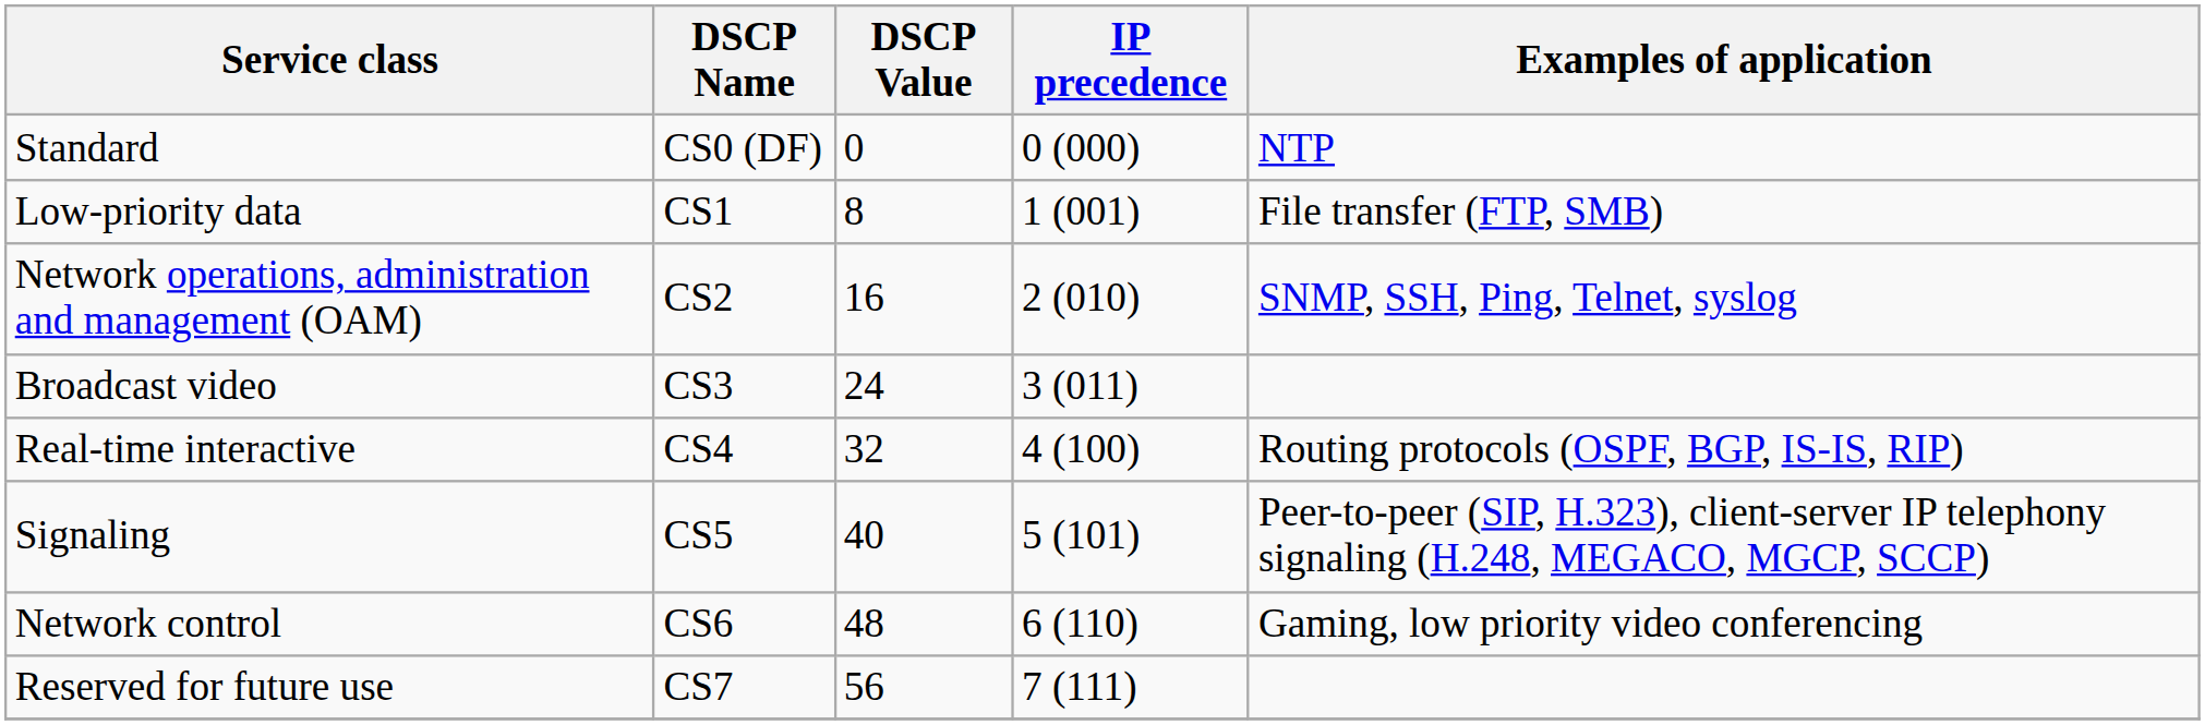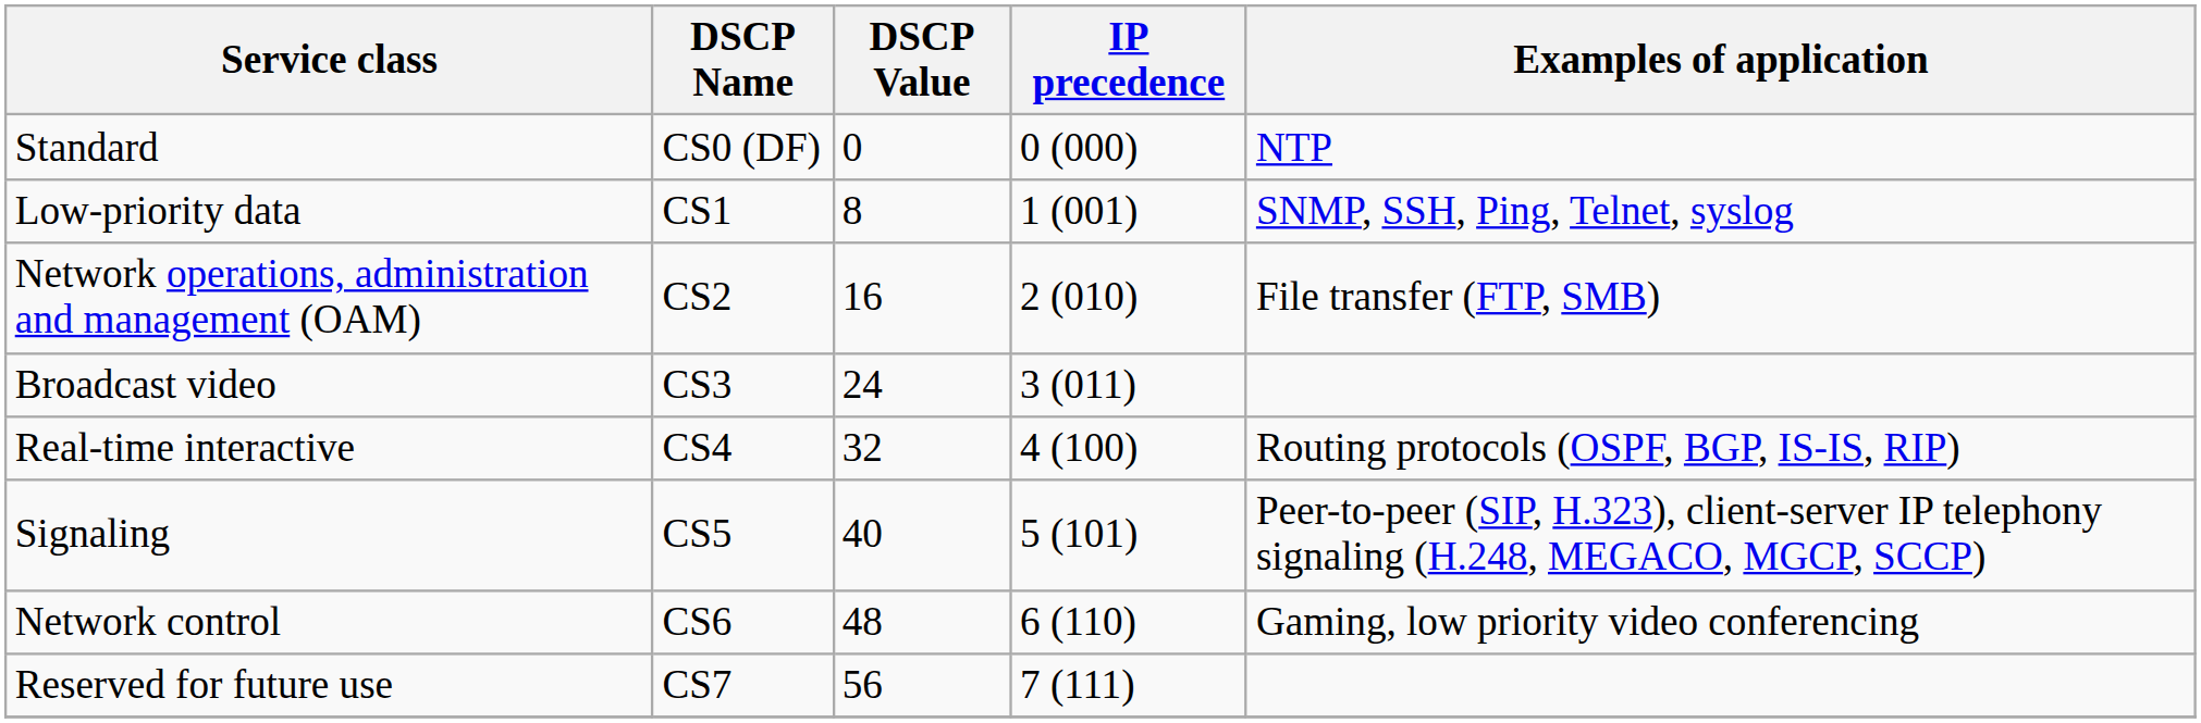Low-priority data | Examples of application: File transfer (FTP, SMB) -> SNMP, SSH, Ping, Telnet, syslog
Network operations, administration and management (OAM) | Examples of application: SNMP, SSH, Ping, Telnet, syslog -> File transfer (FTP, SMB)
